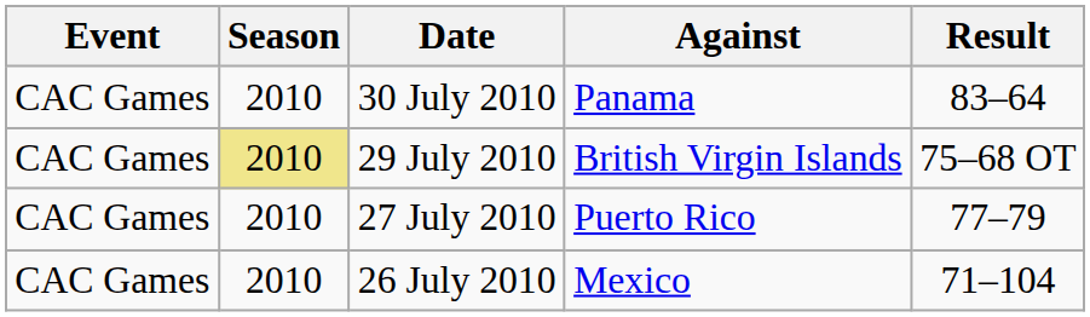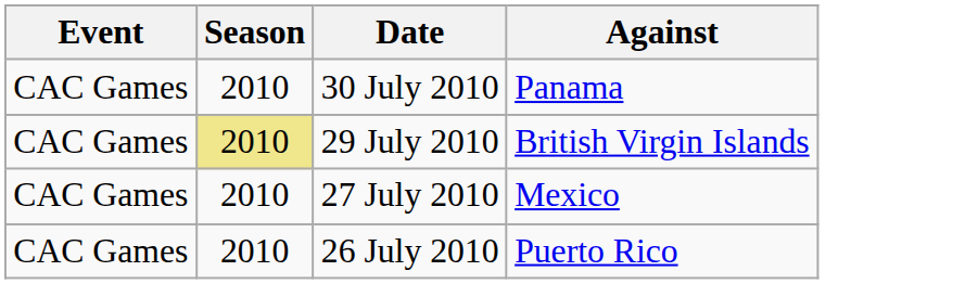- column: Result | 83–64 | 75–68 OT | 77–79 | 71–104
27 July 2010 | Against: Puerto Rico -> Mexico
26 July 2010 | Against: Mexico -> Puerto Rico
